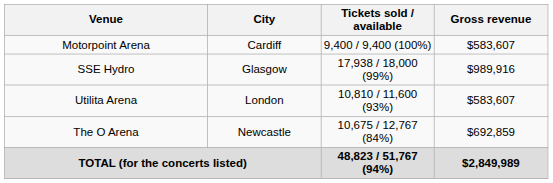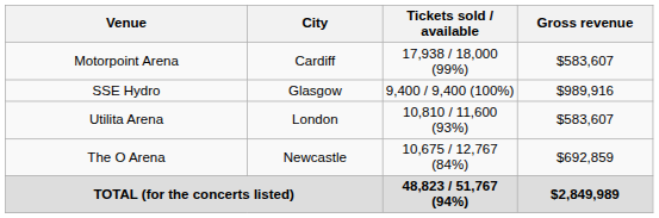Motorpoint Arena | Tickets sold / available: 9,400 / 9,400 (100%) -> 17,938 / 18,000 (99%)
SSE Hydro | Tickets sold / available: 17,938 / 18,000 (99%) -> 9,400 / 9,400 (100%)
